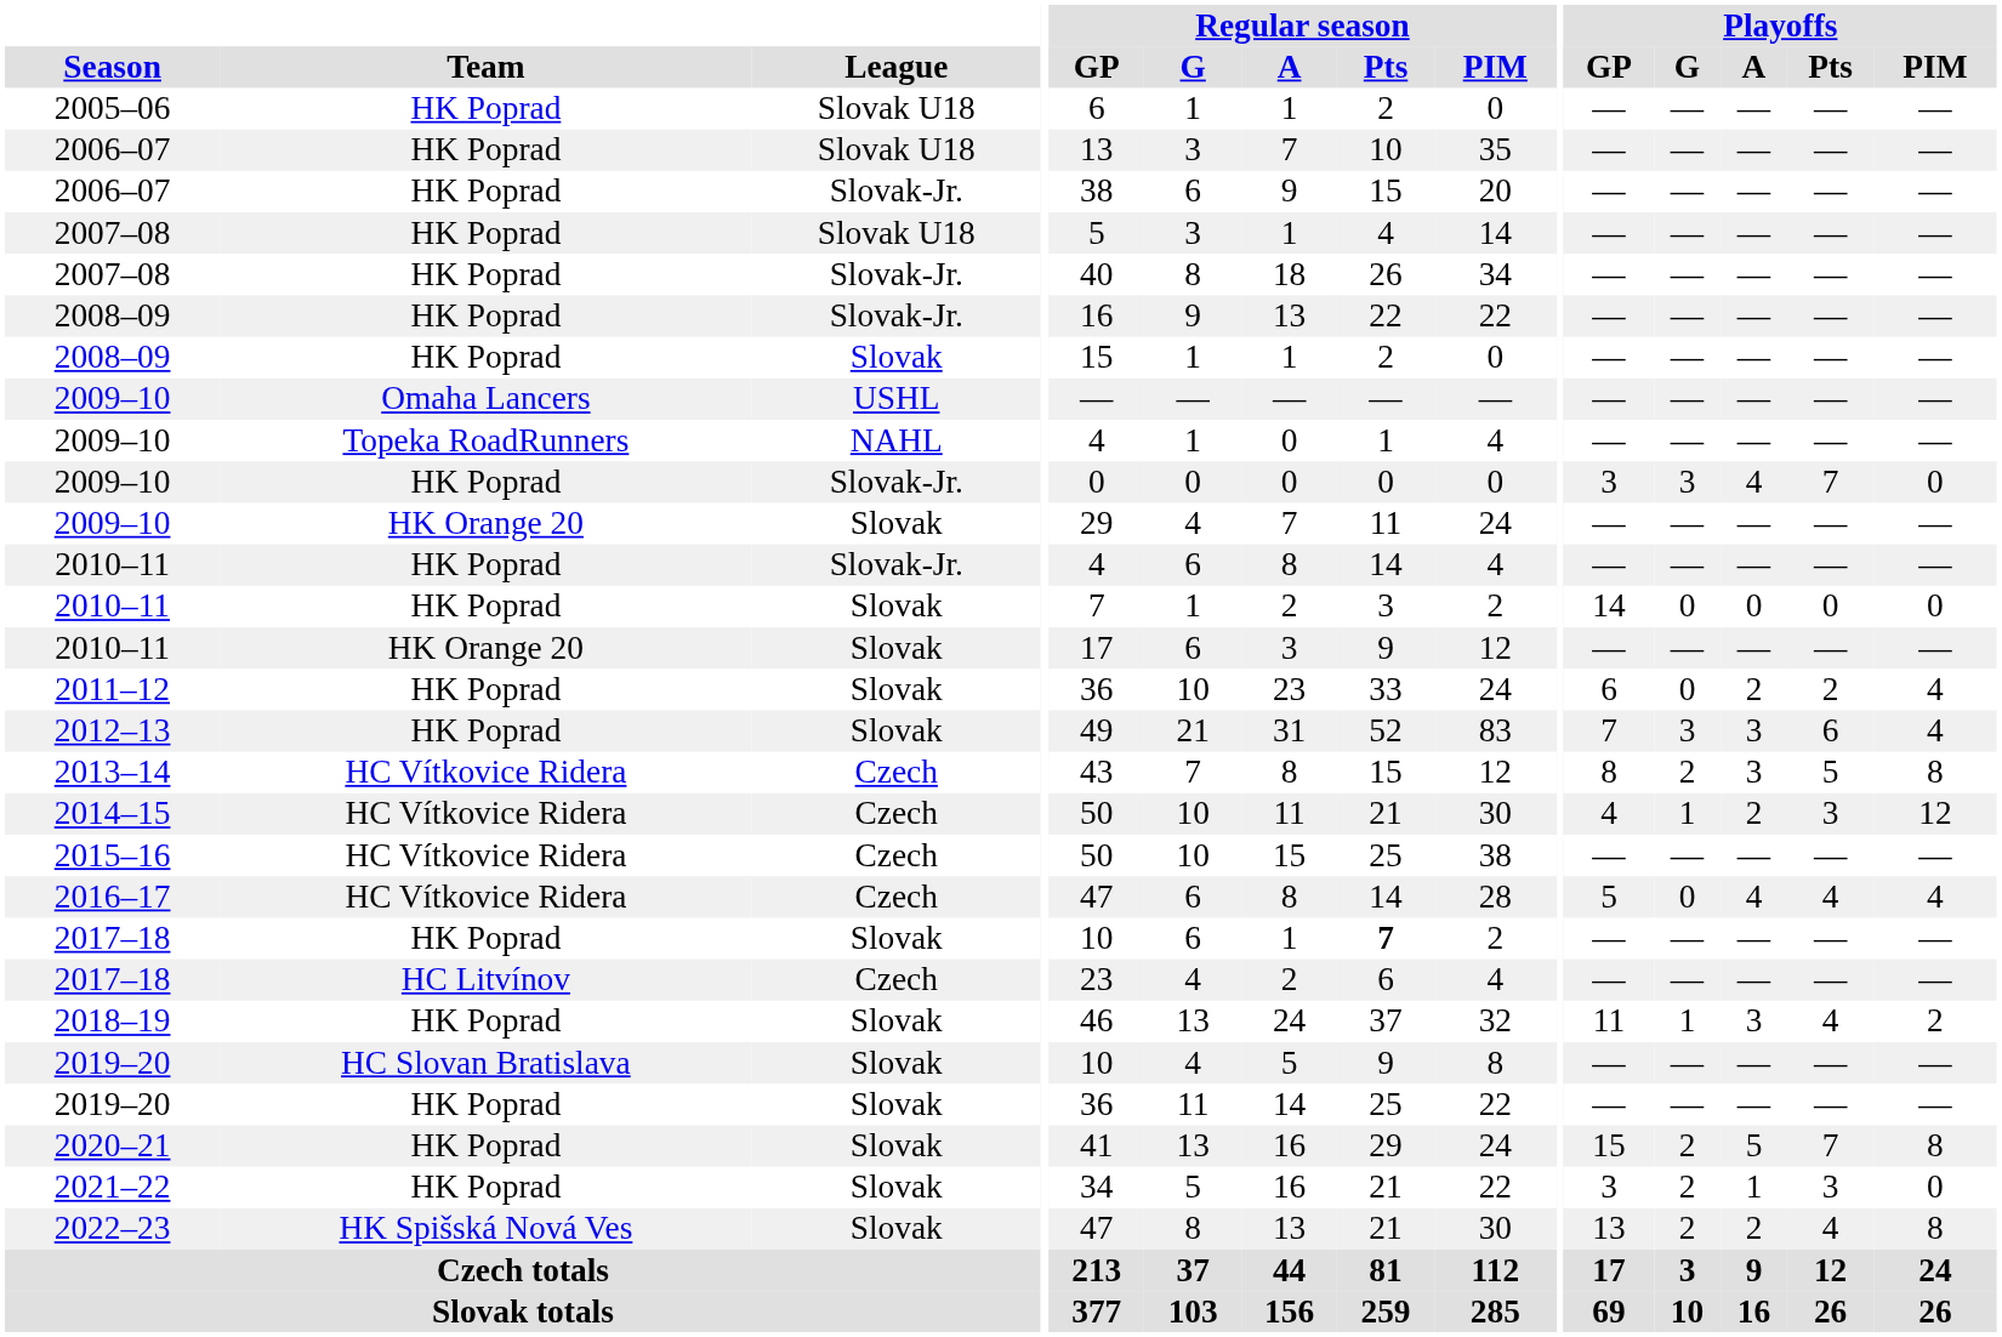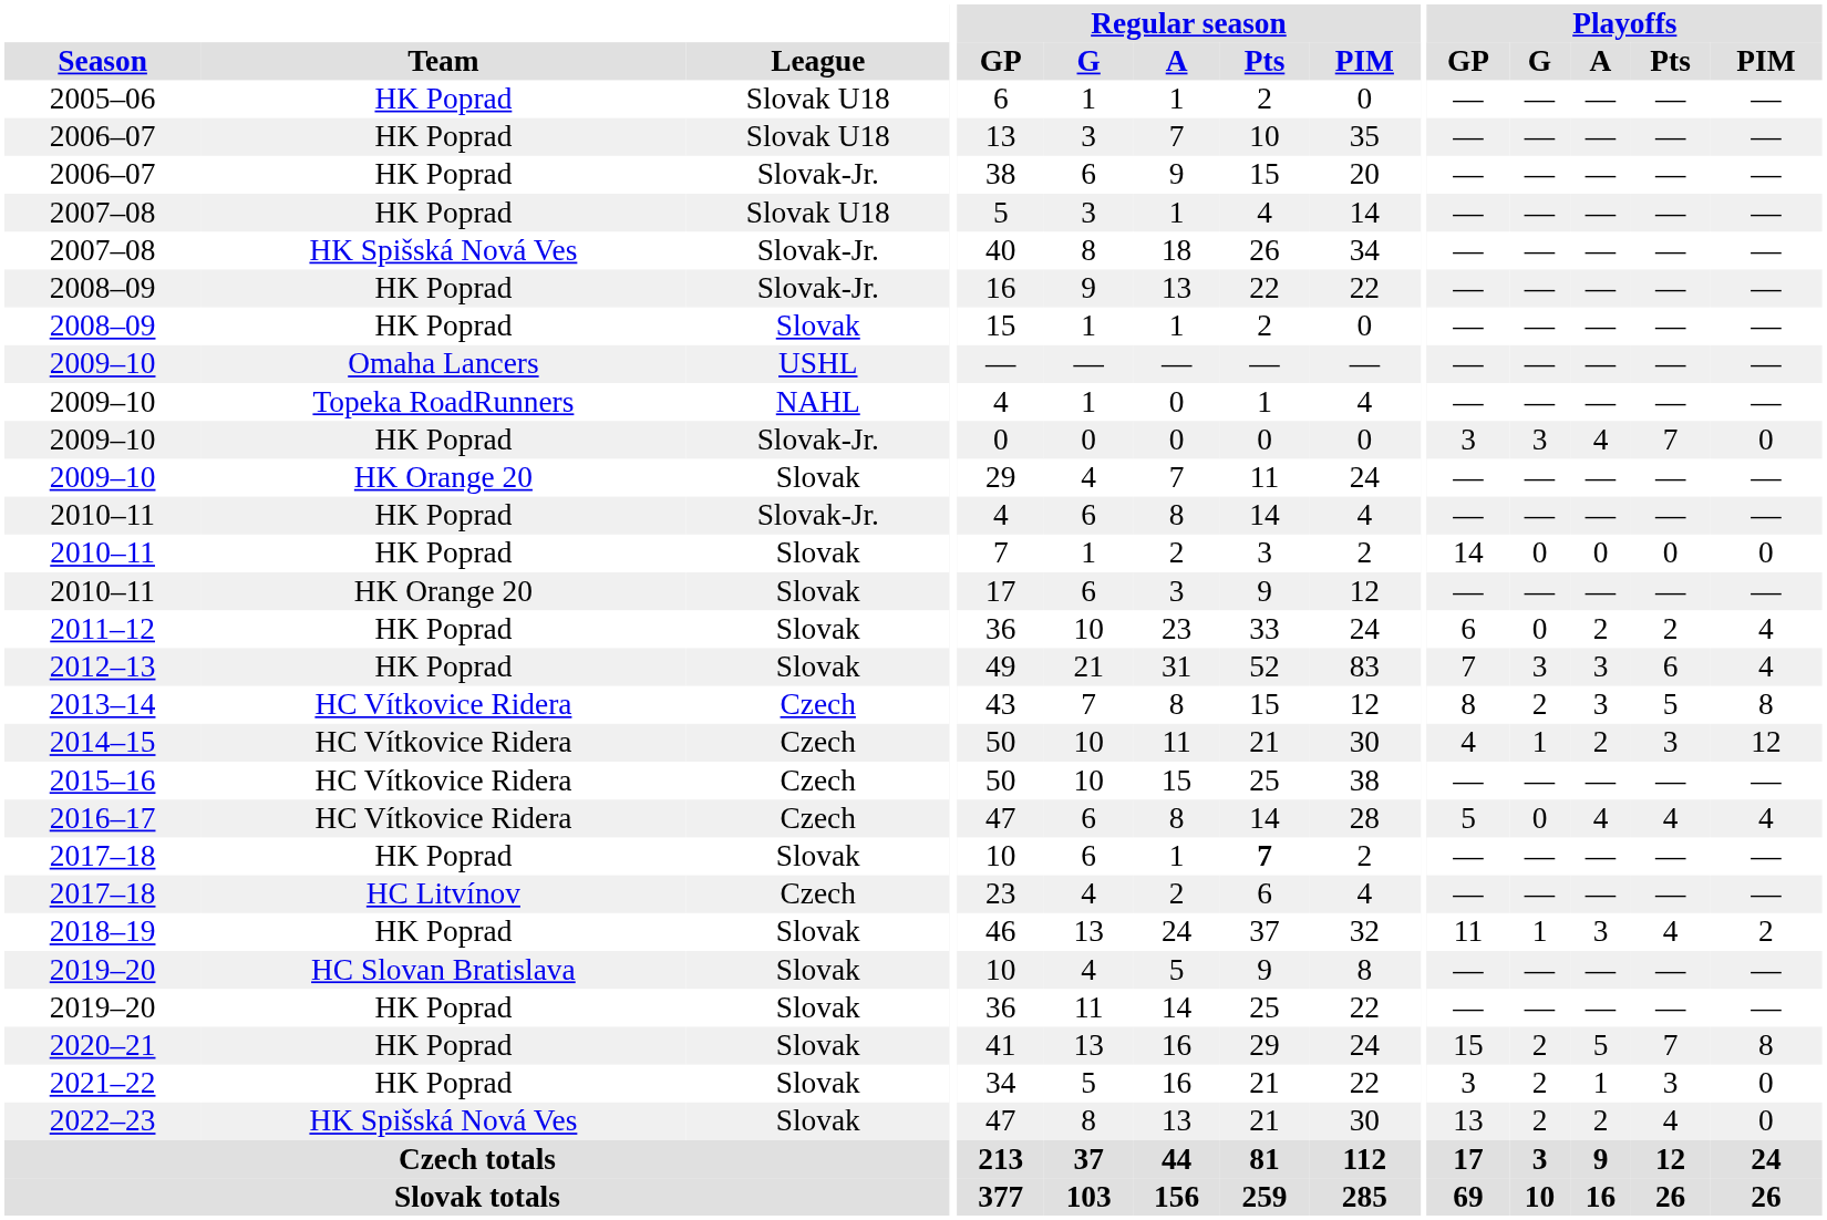2007–08 / Slovak-Jr. | Team: HK Poprad -> HK Spišská Nová Ves
2022–23 | Playoffs / PIM: 8 -> 0
